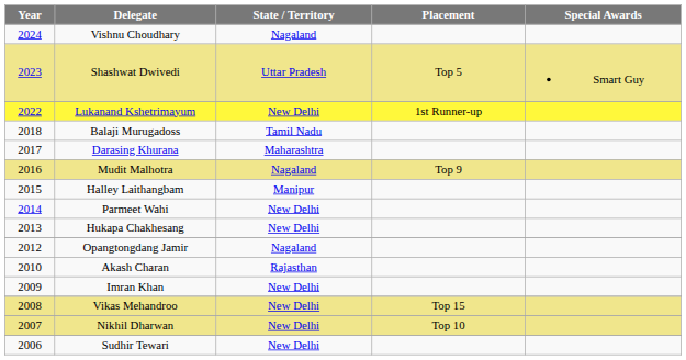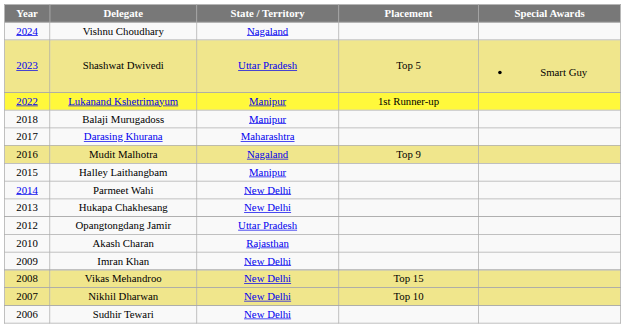Lukanand Kshetrimayum | State / Territory: New Delhi -> Manipur
Balaji Murugadoss | State / Territory: Tamil Nadu -> Manipur
Opangtongdang Jamir | State / Territory: Nagaland -> Uttar Pradesh
